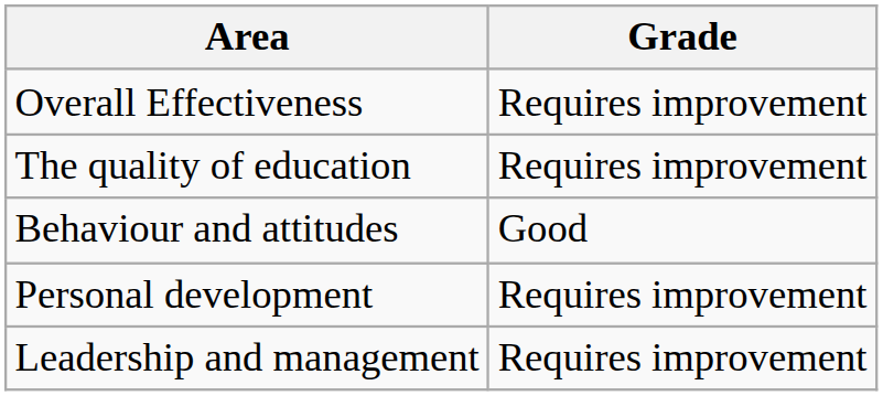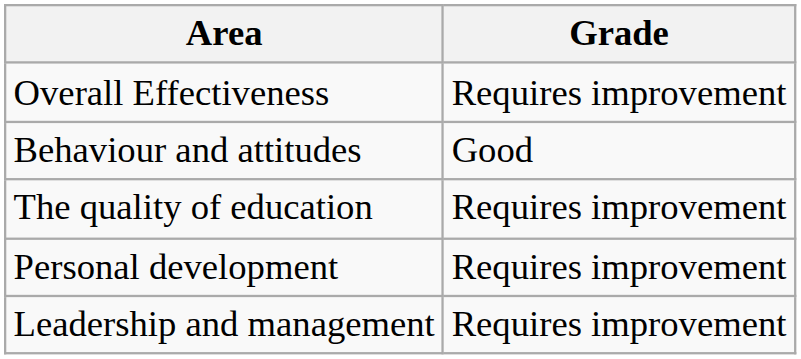rows swapped: The quality of education <-> Behaviour and attitudes
